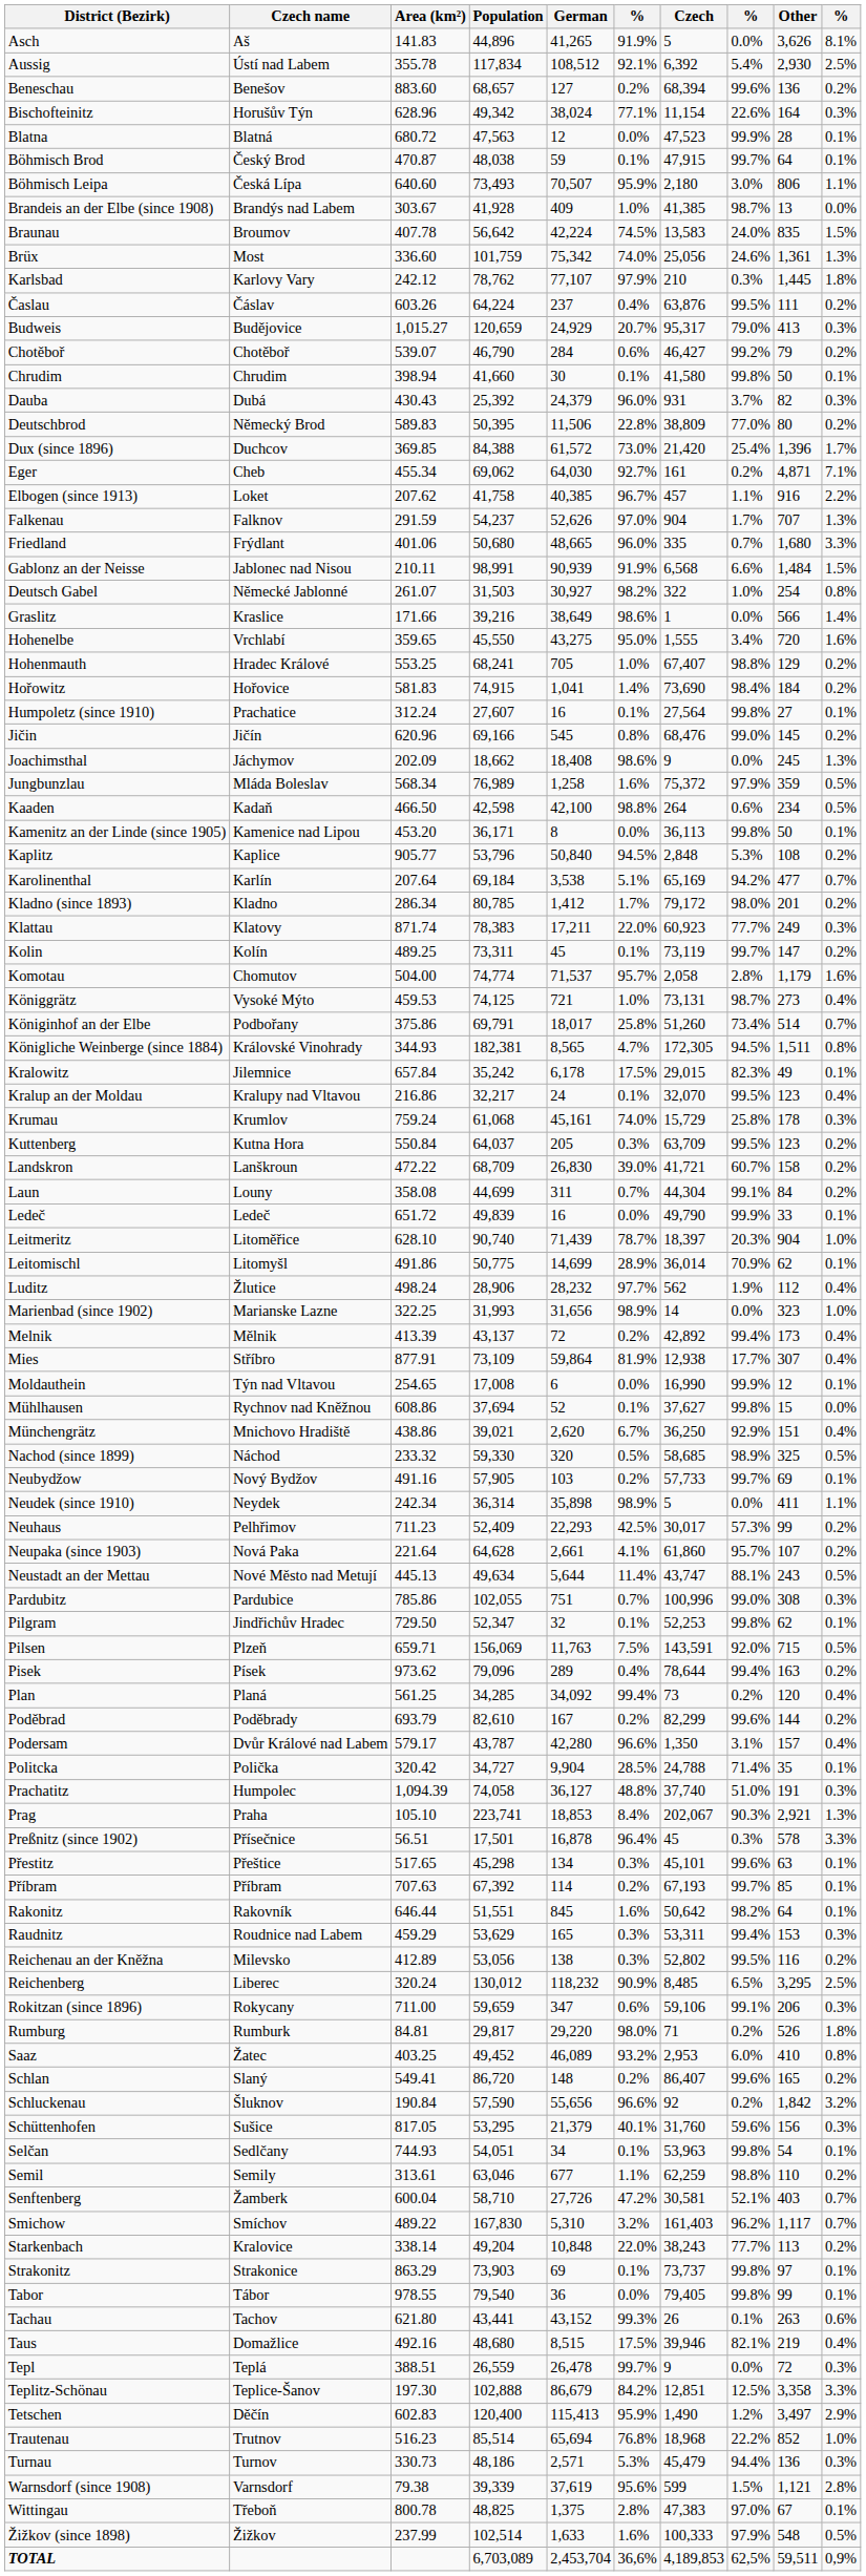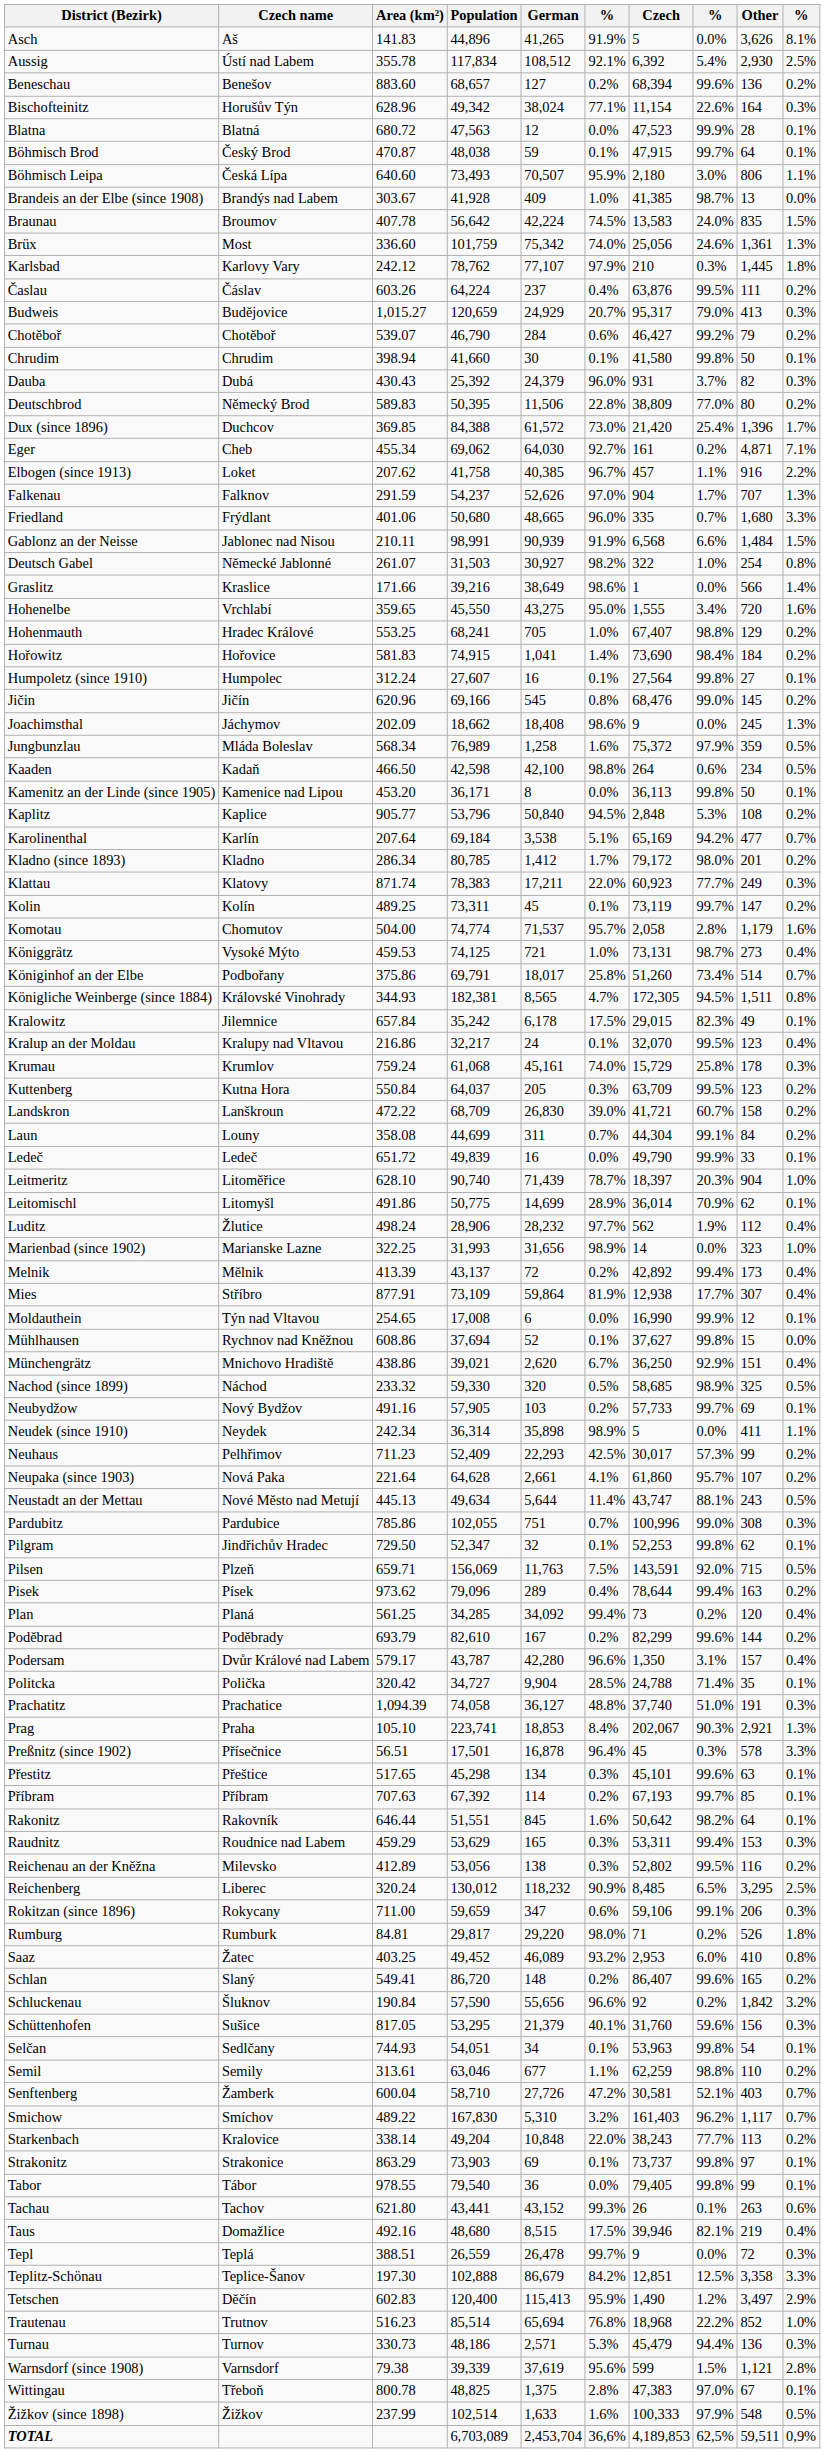Humpoletz (since 1910) | Czech name: Prachatice -> Humpolec
Prachatitz | Czech name: Humpolec -> Prachatice
